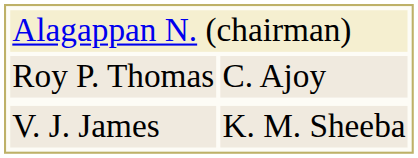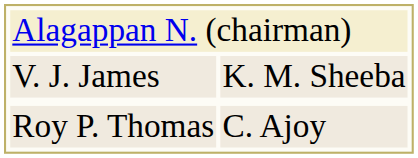rows swapped: V. J. James <-> Roy P. Thomas
